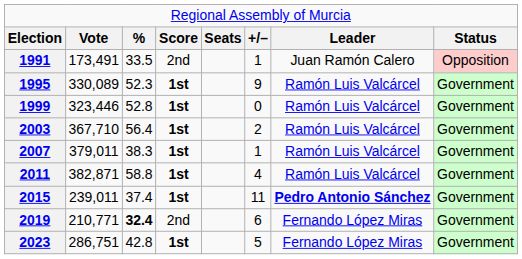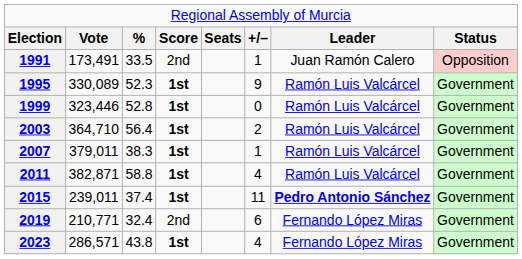2003 | column 2: 367,710 -> 364,710
2019 | column 3: bold -> normal
2023 | column 2: 286,751 -> 286,571
2023 | column 3: 42.8 -> 43.8
2023 | column 6: 5 -> 4
